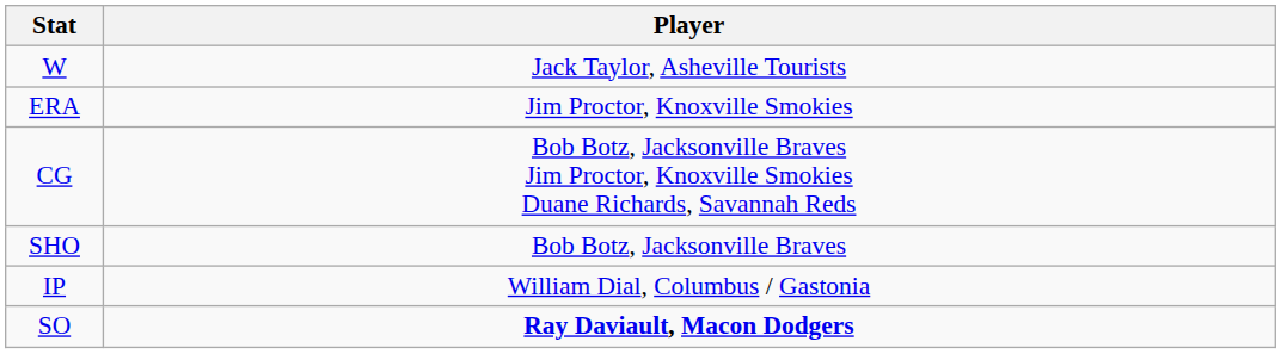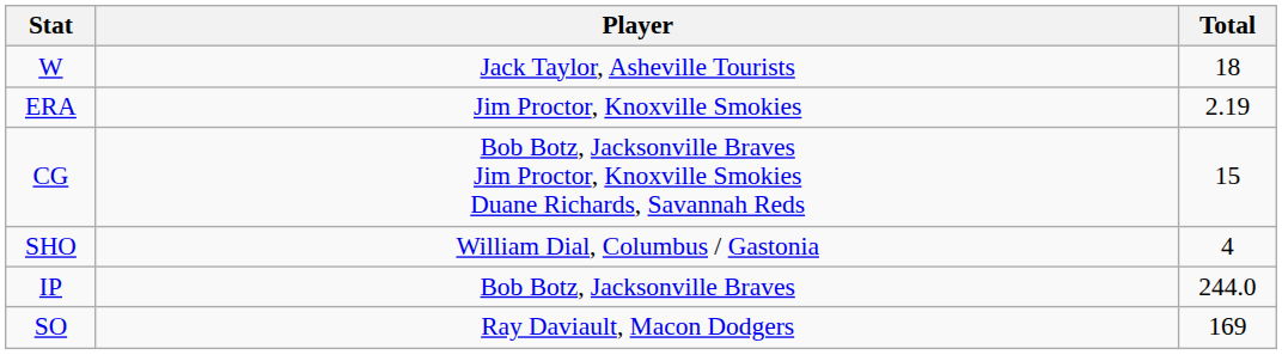+ column: Total | 18 | 2.19 | 15 | 4 | 244.0 | 169
SHO | Player: Bob Botz, Jacksonville Braves -> William Dial, Columbus / Gastonia
IP | Player: William Dial, Columbus / Gastonia -> Bob Botz, Jacksonville Braves
SO | Player: bold -> normal
